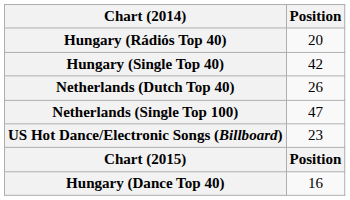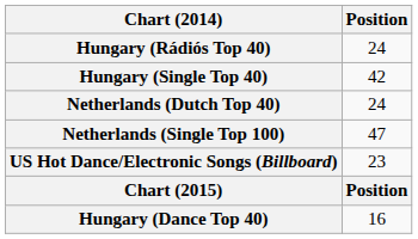Hungary (Rádiós Top 40) | Position: 20 -> 24
Netherlands (Dutch Top 40) | Position: 26 -> 24
